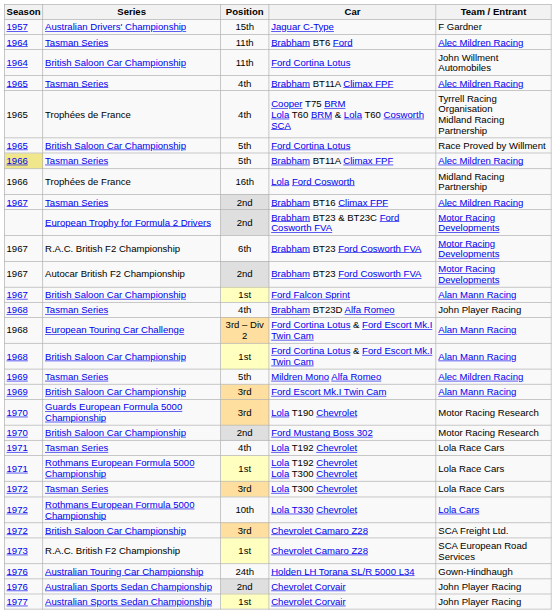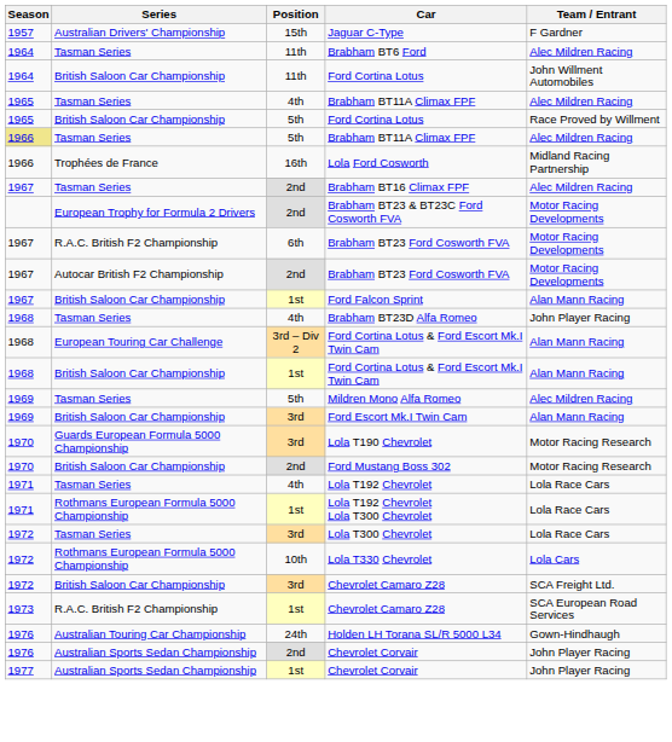- row: 1965 | Trophées de France | 4th | Cooper T75 BRM Lola T60 BRM & Lola T60 Cosworth SCA | Tyrrell Racing Organisation Midland Racing Partnership
